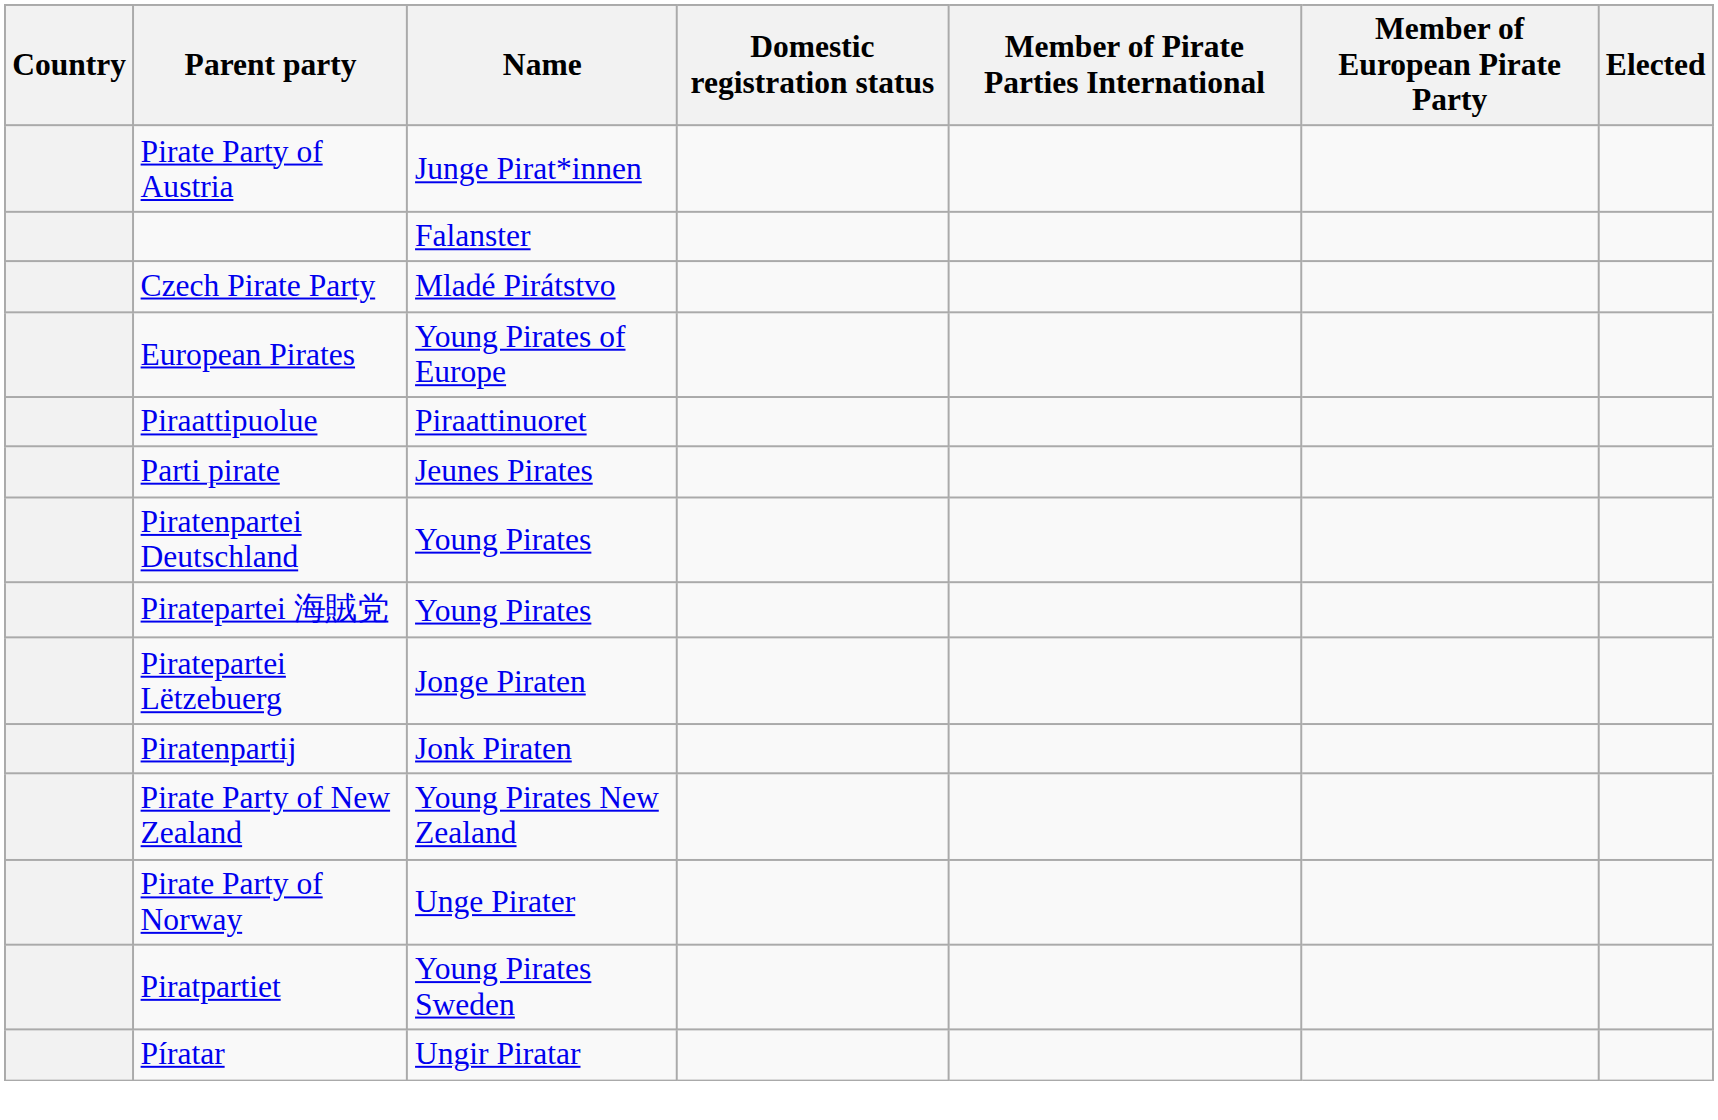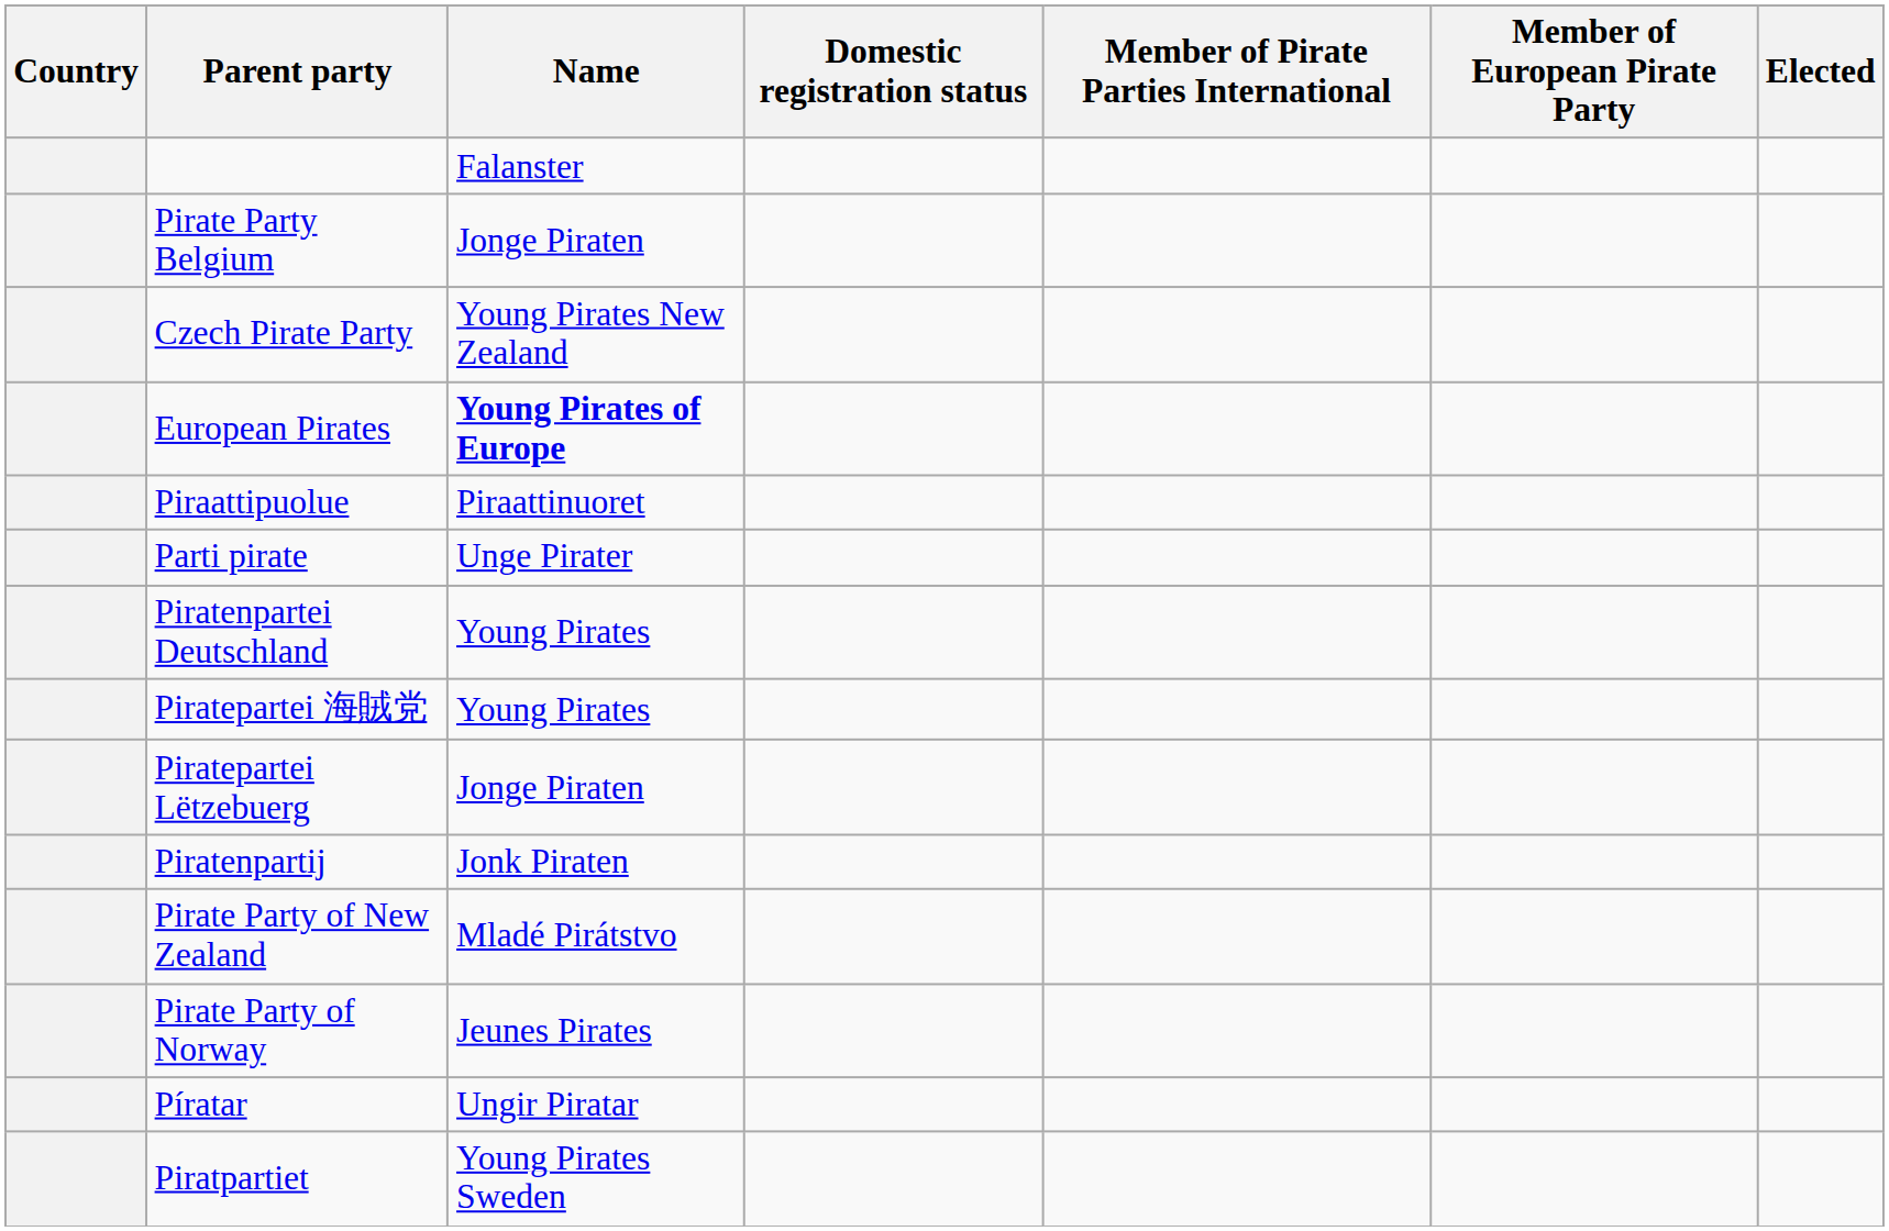- row: Pirate Party of Austria | Junge Pirat*innen
+ row: Pirate Party Belgium | Jonge Piraten
Czech Pirate Party | Name: Mladé Pirátstvo -> Young Pirates New Zealand
European Pirates | Name: normal -> bold
Parti pirate | Name: Jeunes Pirates -> Unge Pirater
Pirate Party of New Zealand | Name: Young Pirates New Zealand -> Mladé Pirátstvo
Pirate Party of Norway | Name: Unge Pirater -> Jeunes Pirates
rows swapped: Piratpartiet <-> Píratar
